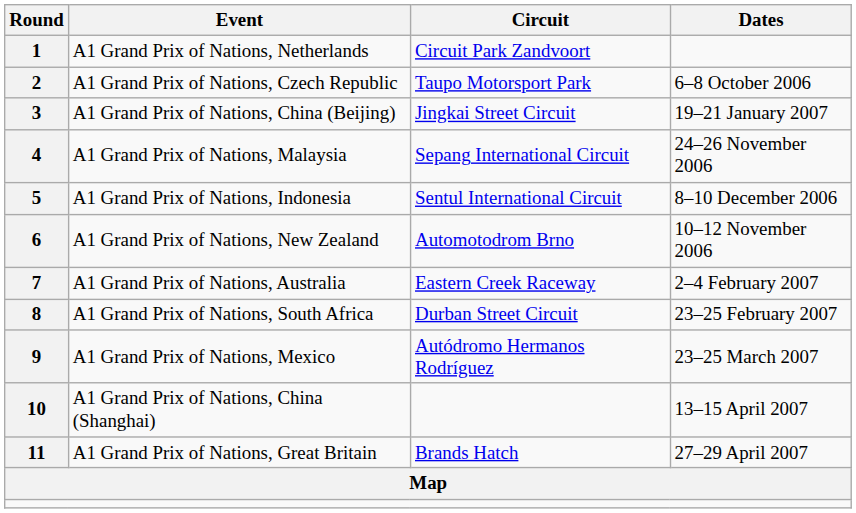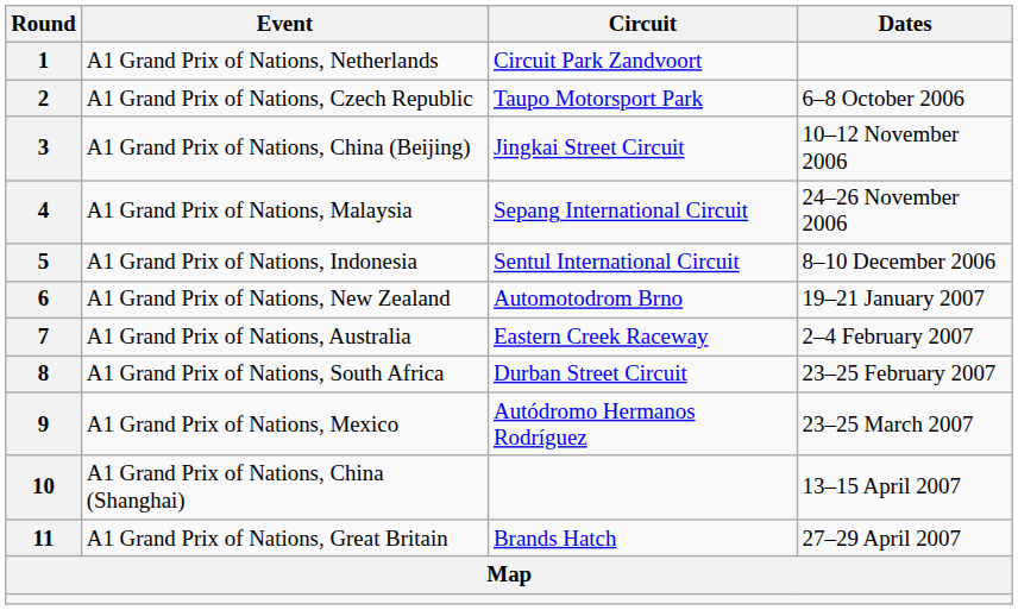3 | Dates: 19–21 January 2007 -> 10–12 November 2006
6 | Dates: 10–12 November 2006 -> 19–21 January 2007
